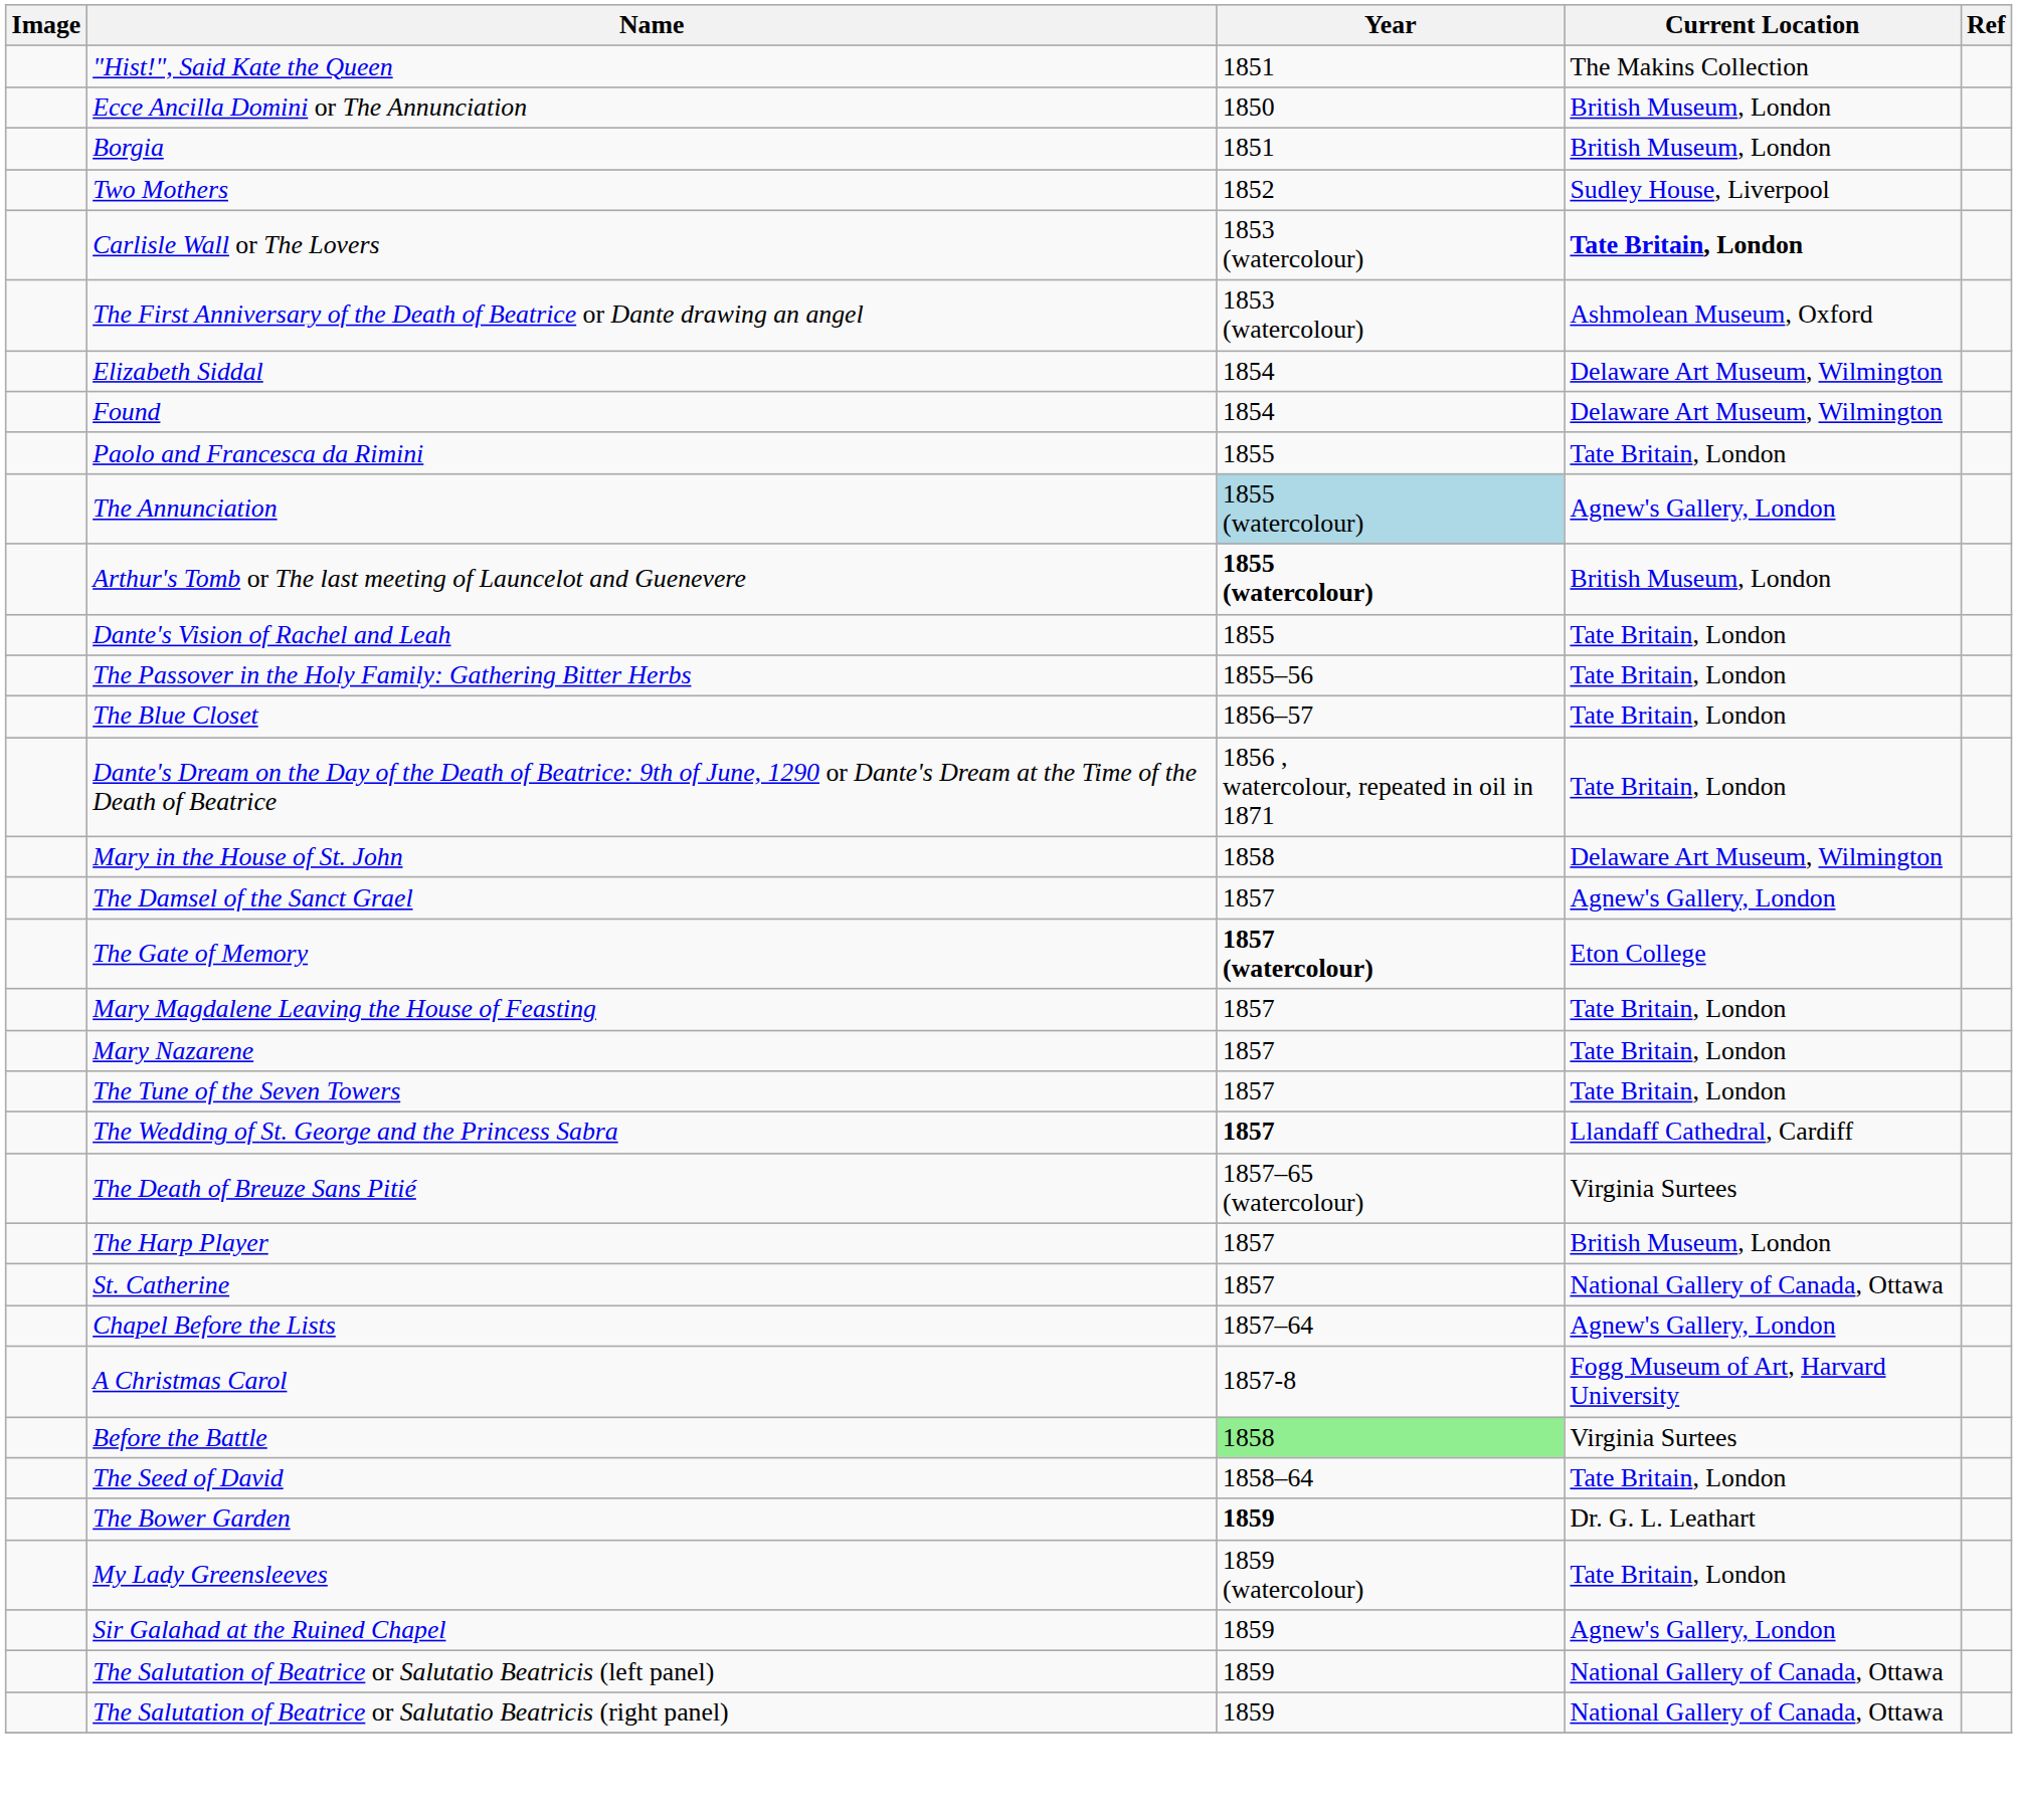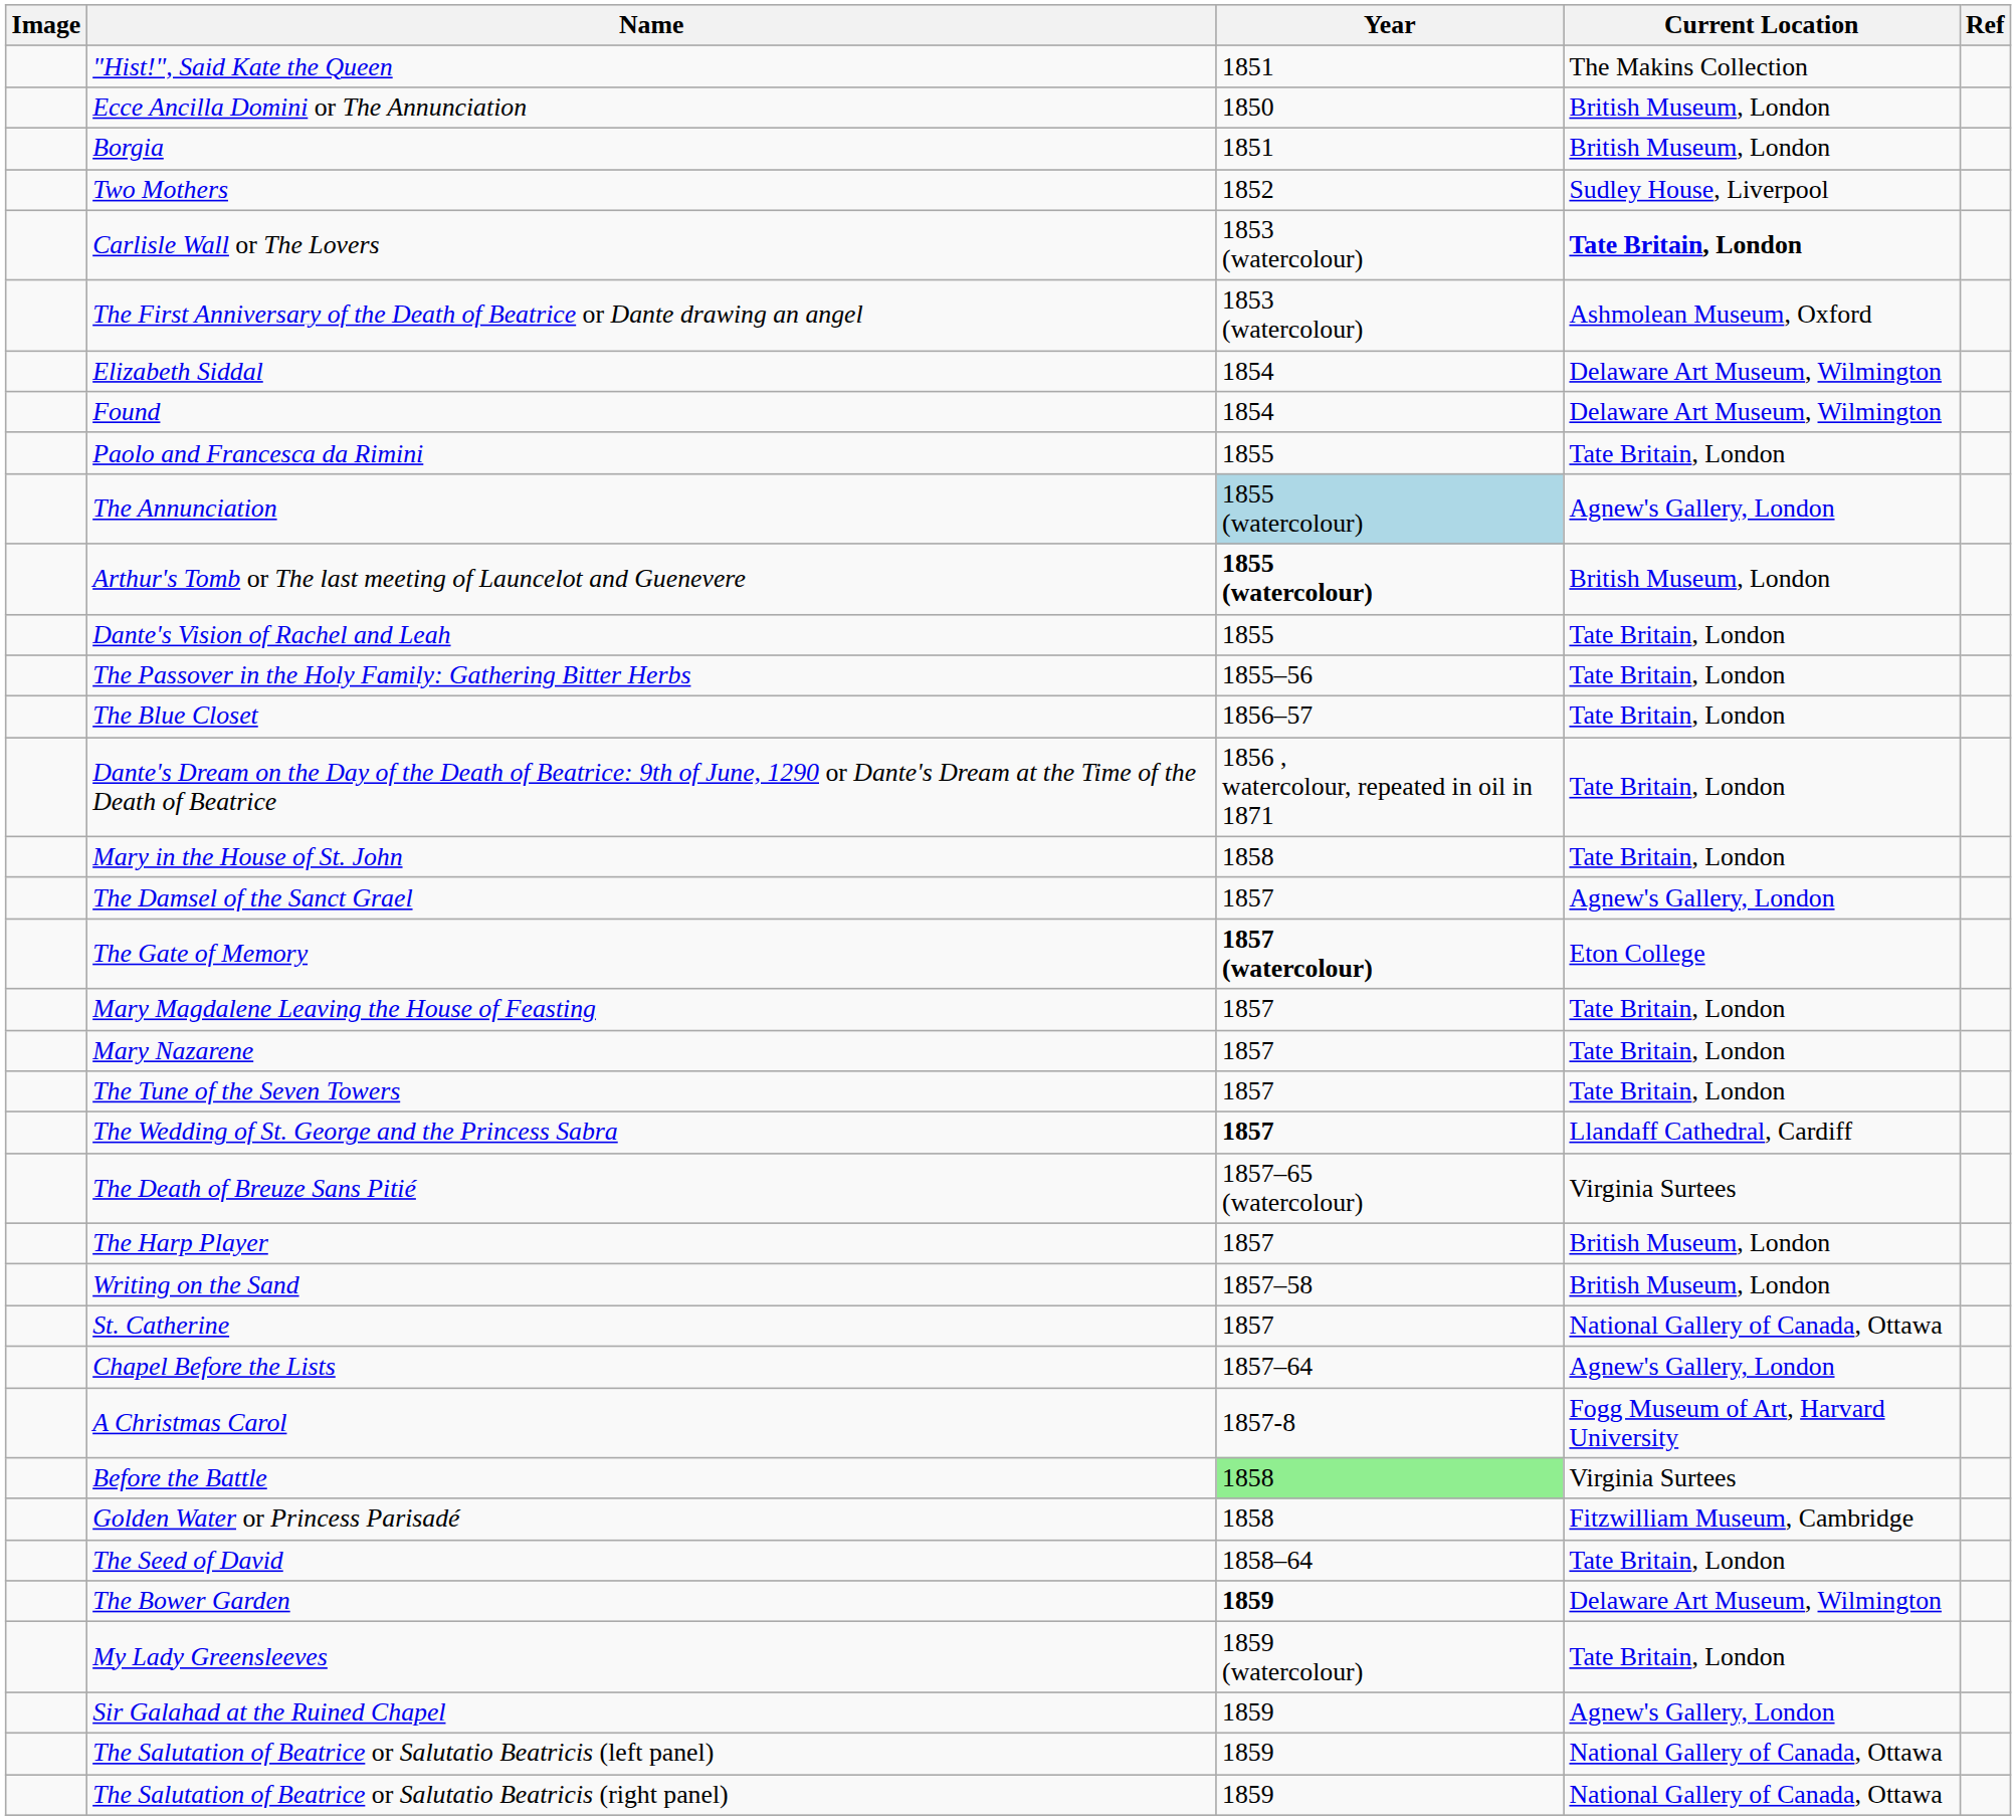Mary in the House of St. John | Current Location: Delaware Art Museum, Wilmington -> Tate Britain, London
+ row: Writing on the Sand | 1857–58 | British Museum, London
+ row: Golden Water or Princess Parisadé | 1858 | Fitzwilliam Museum, Cambridge
The Bower Garden | Current Location: Dr. G. L. Leathart -> Delaware Art Museum, Wilmington
